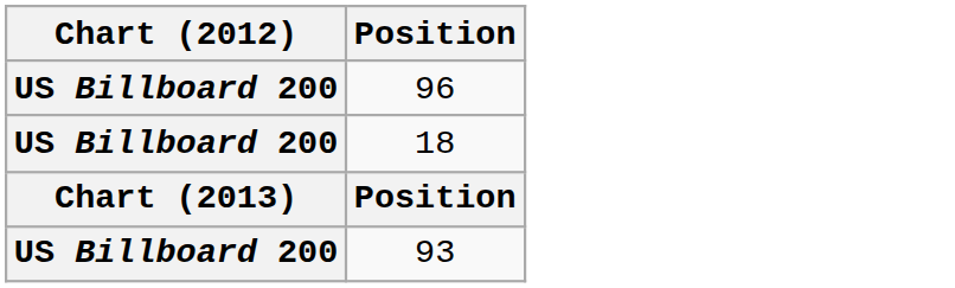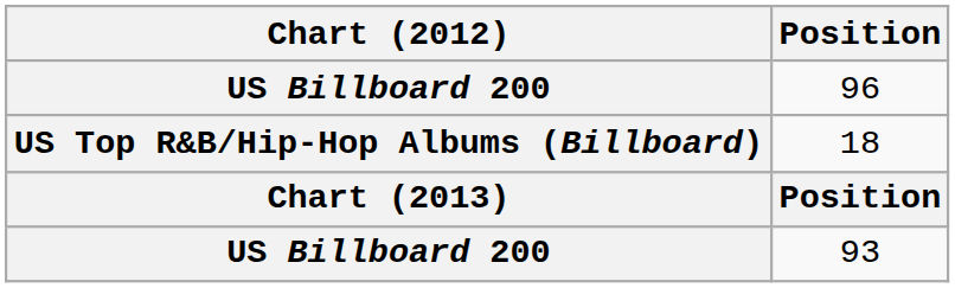18 | Chart (2012): US Billboard 200 -> US Top R&B/Hip-Hop Albums (Billboard)
